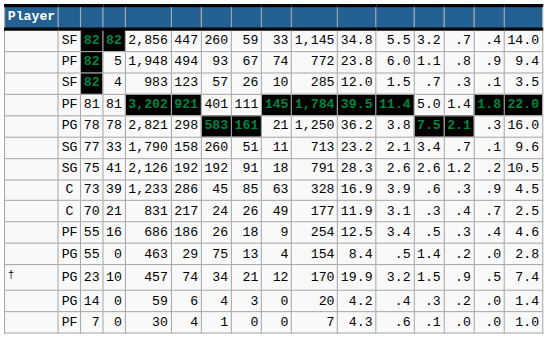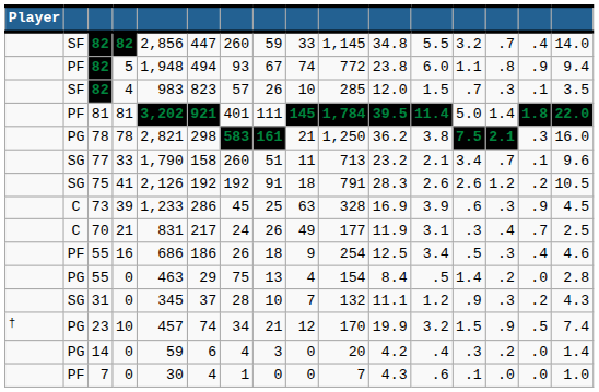82 / 4 | column 6: 123 -> 823
73 | column 8: 85 -> 25
+ row: SG | 31 | 0 | 345 | 37 | 28 | 10 | 7 | 132 | 11.1 | 1.2 | .9 | .3 | .2 | 4.3
